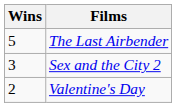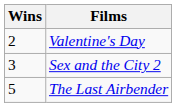rows swapped: The Last Airbender <-> Valentine's Day
